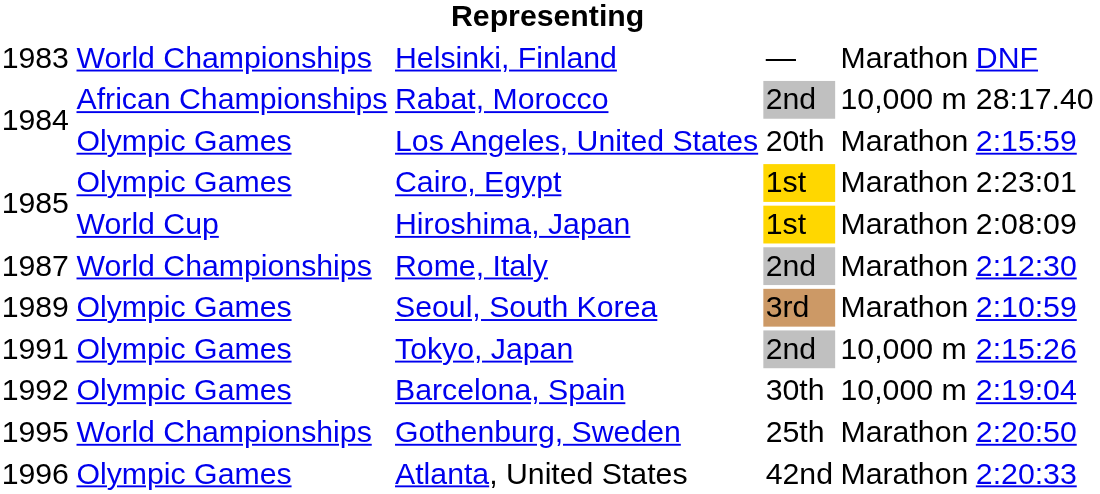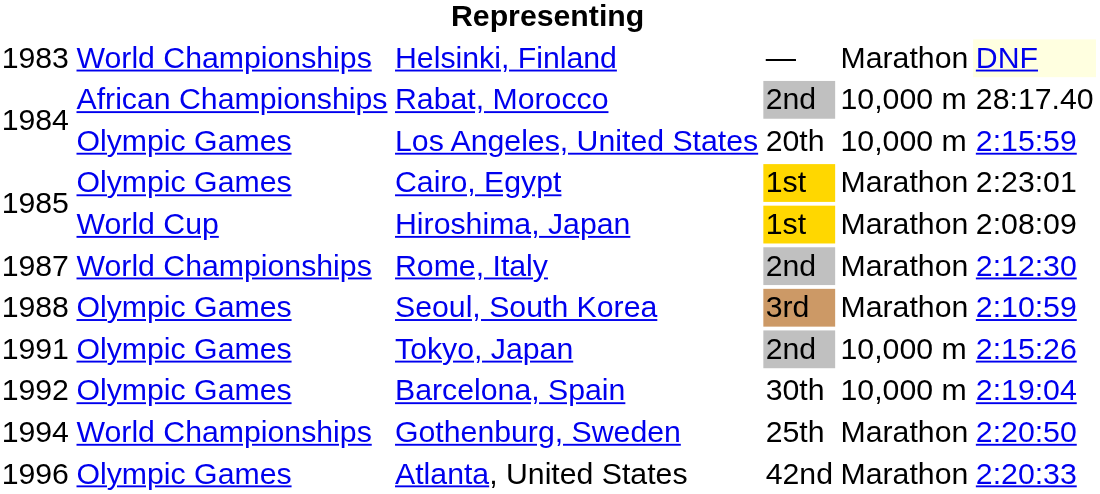Helsinki, Finland | column 6: no background -> lightyellow background
Los Angeles, United States | column 5: Marathon -> 10,000 m
Seoul, South Korea | column 1: 1989 -> 1988
Gothenburg, Sweden | column 1: 1995 -> 1994
